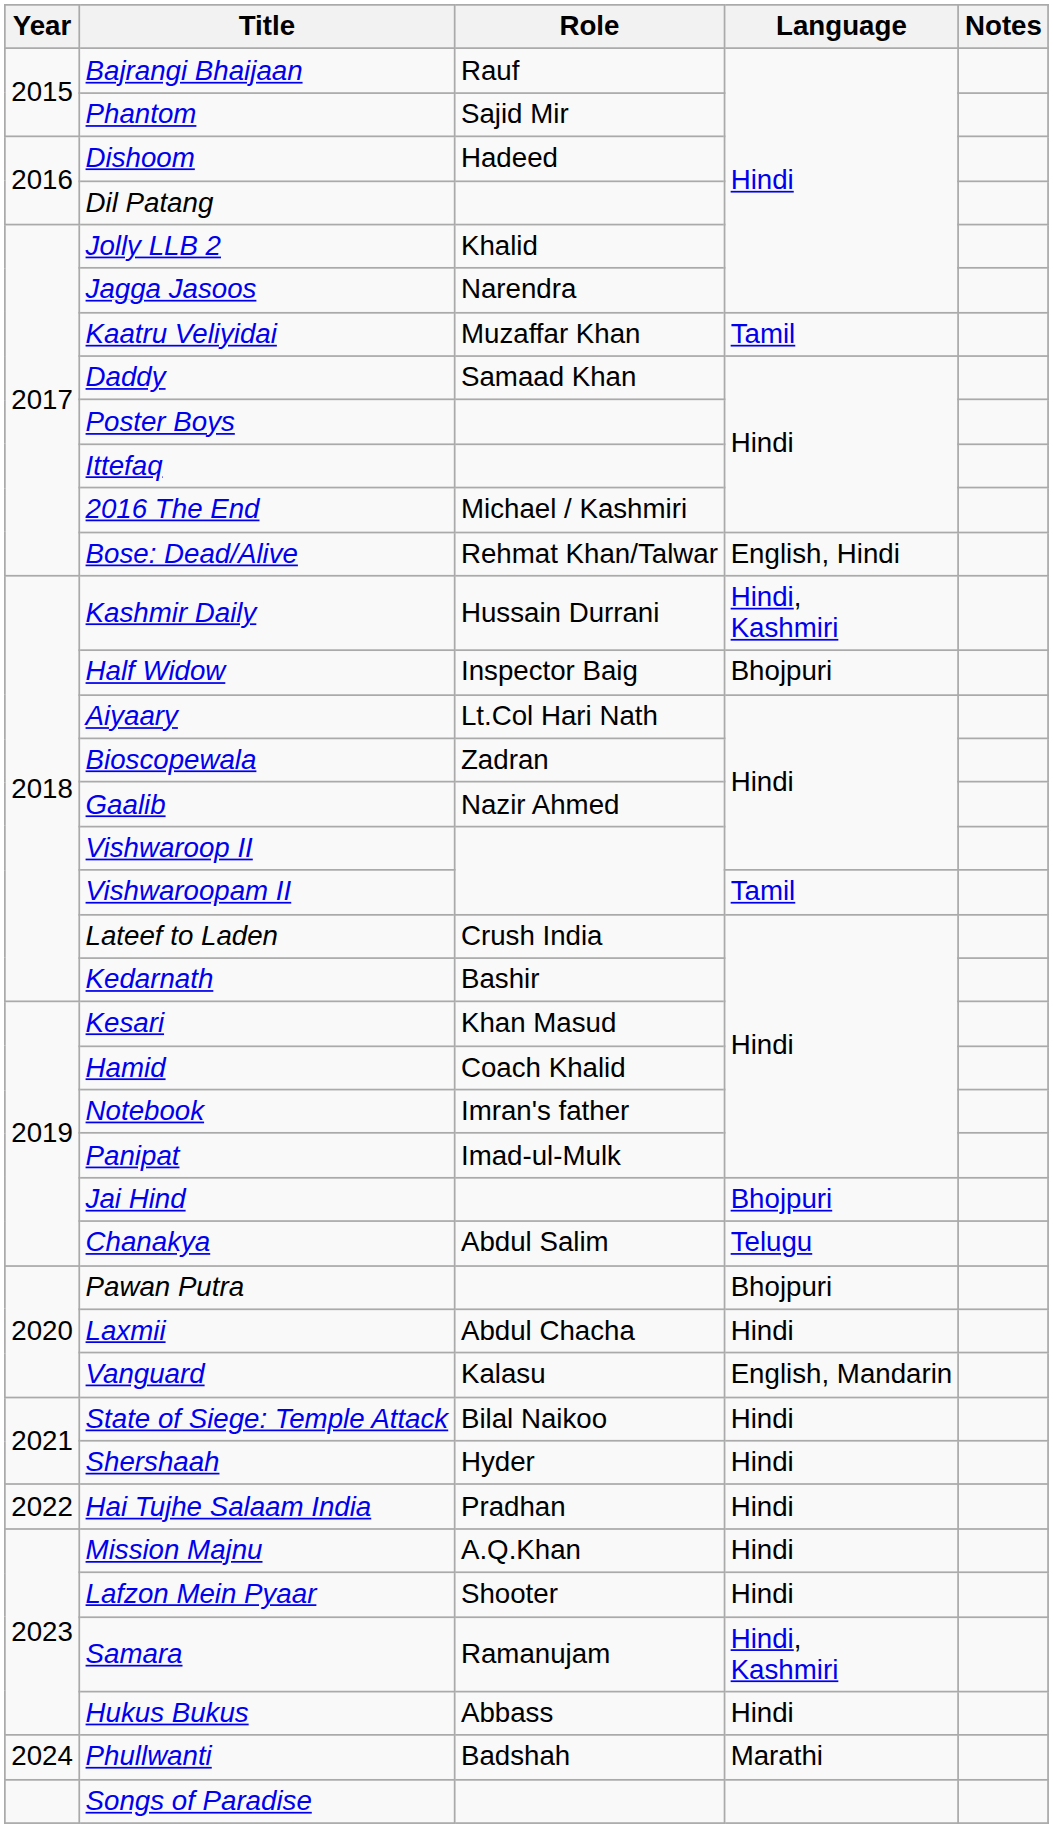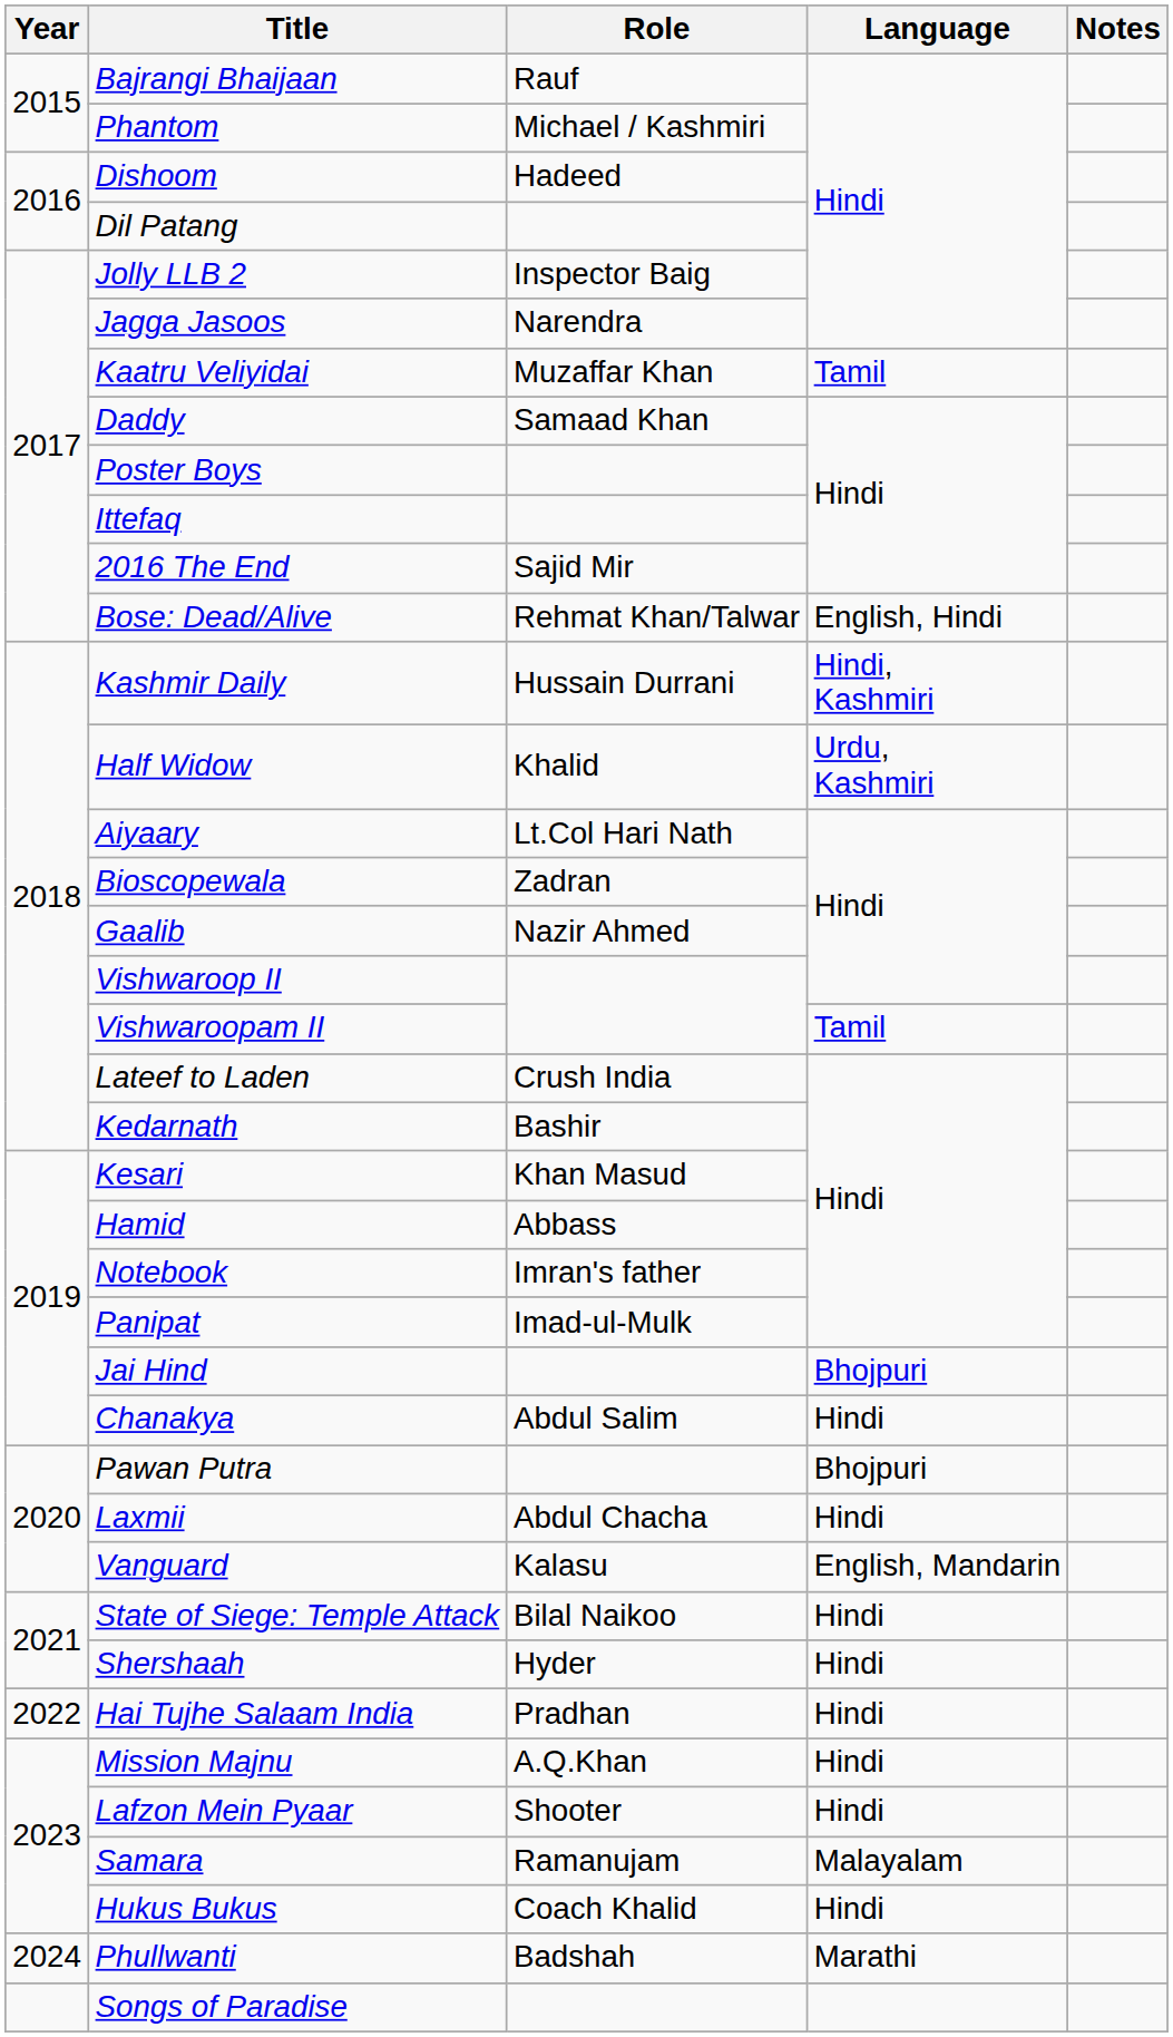Phantom | Role: Sajid Mir -> Michael / Kashmiri
Jolly LLB 2 | Role: Khalid -> Inspector Baig
2016 The End | Role: Michael / Kashmiri -> Sajid Mir
Half Widow | Role: Inspector Baig -> Khalid
Half Widow | Language: Bhojpuri -> Urdu, Kashmiri
Hamid | Role: Coach Khalid -> Abbass
Chanakya | Language: Telugu -> Hindi
Samara | Language: Hindi, Kashmiri -> Malayalam
Hukus Bukus | Role: Abbass -> Coach Khalid
